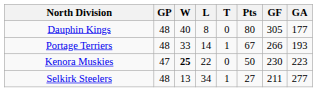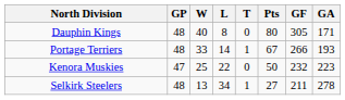Dauphin Kings | GA: 177 -> 171
Kenora Muskies | W: bold -> normal
Kenora Muskies | GF: 230 -> 232
Selkirk Steelers | GA: 277 -> 278
